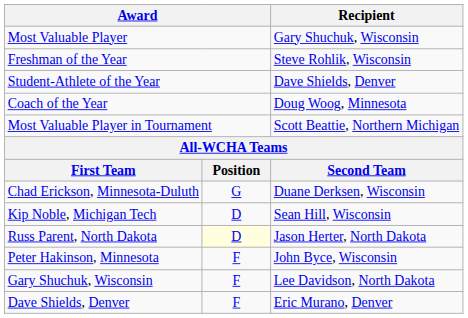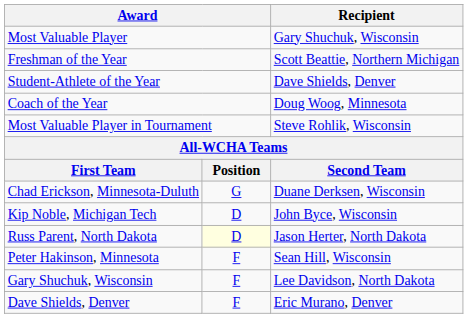Freshman of the Year | Recipient: Steve Rohlik, Wisconsin -> Scott Beattie, Northern Michigan
Most Valuable Player in Tournament | Recipient: Scott Beattie, Northern Michigan -> Steve Rohlik, Wisconsin
Kip Noble, Michigan Tech | Recipient: Sean Hill, Wisconsin -> John Byce, Wisconsin
Peter Hakinson, Minnesota | Recipient: John Byce, Wisconsin -> Sean Hill, Wisconsin
